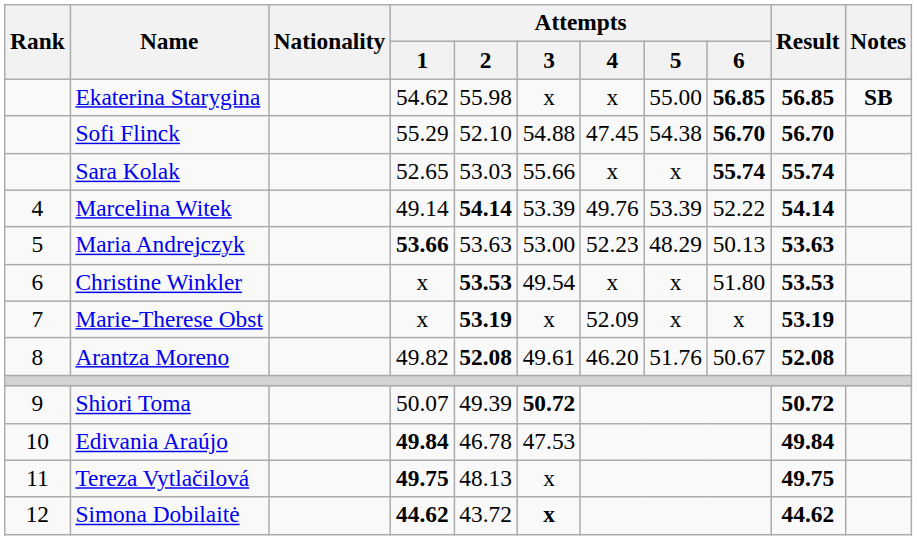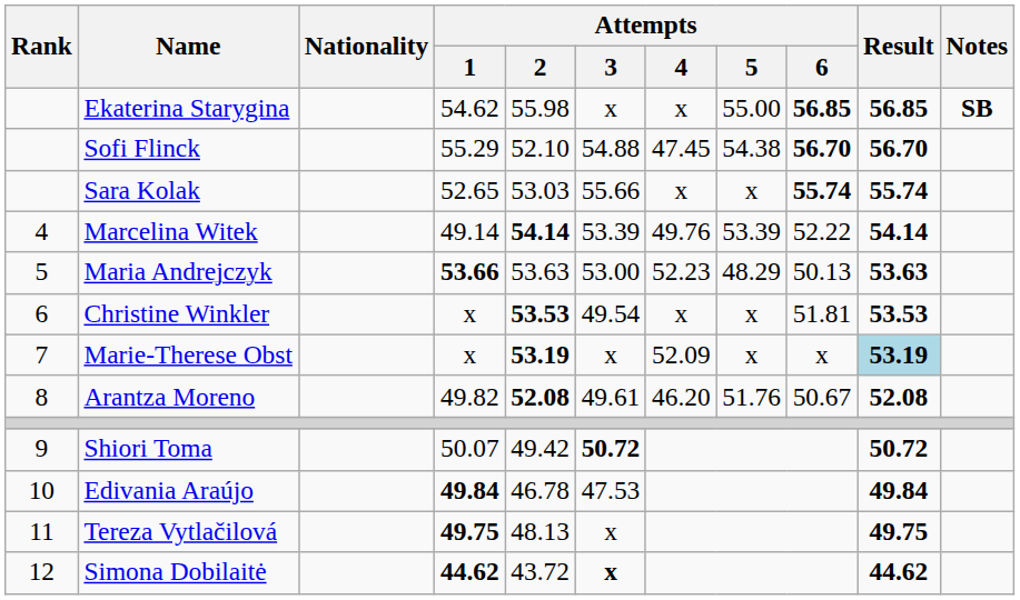Christine Winkler | Attempts / 6: 51.80 -> 51.81
Marie-Therese Obst | Result: no background -> lightblue background
Shiori Toma | Attempts / 2: 49.39 -> 49.42
